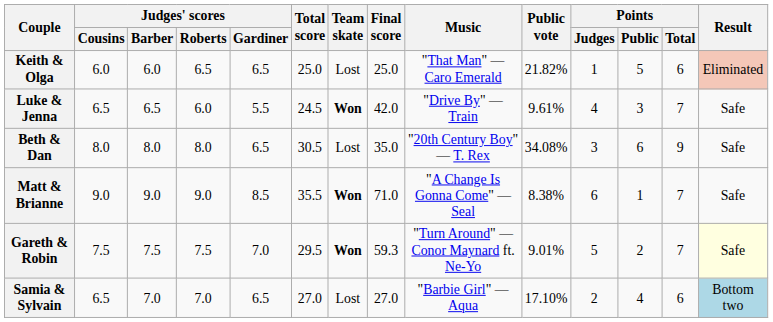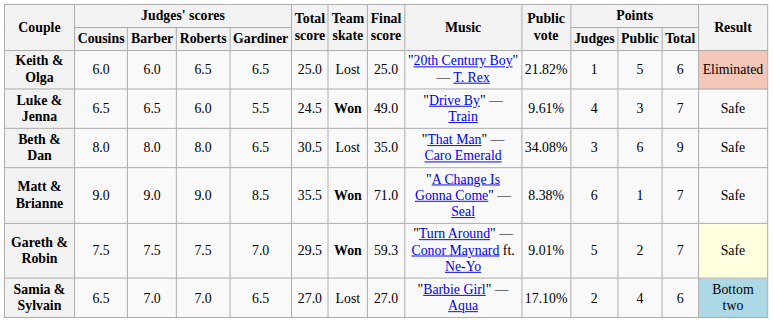Keith & Olga | Music: "That Man" — Caro Emerald -> "20th Century Boy" — T. Rex
Luke & Jenna | Final score: 42.0 -> 49.0
Beth & Dan | Music: "20th Century Boy" — T. Rex -> "That Man" — Caro Emerald
